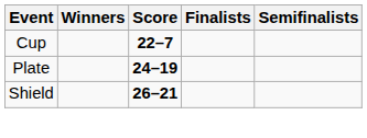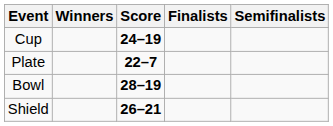Cup | Score: 22–7 -> 24–19
Plate | Score: 24–19 -> 22–7
+ row: Bowl | 28–19
